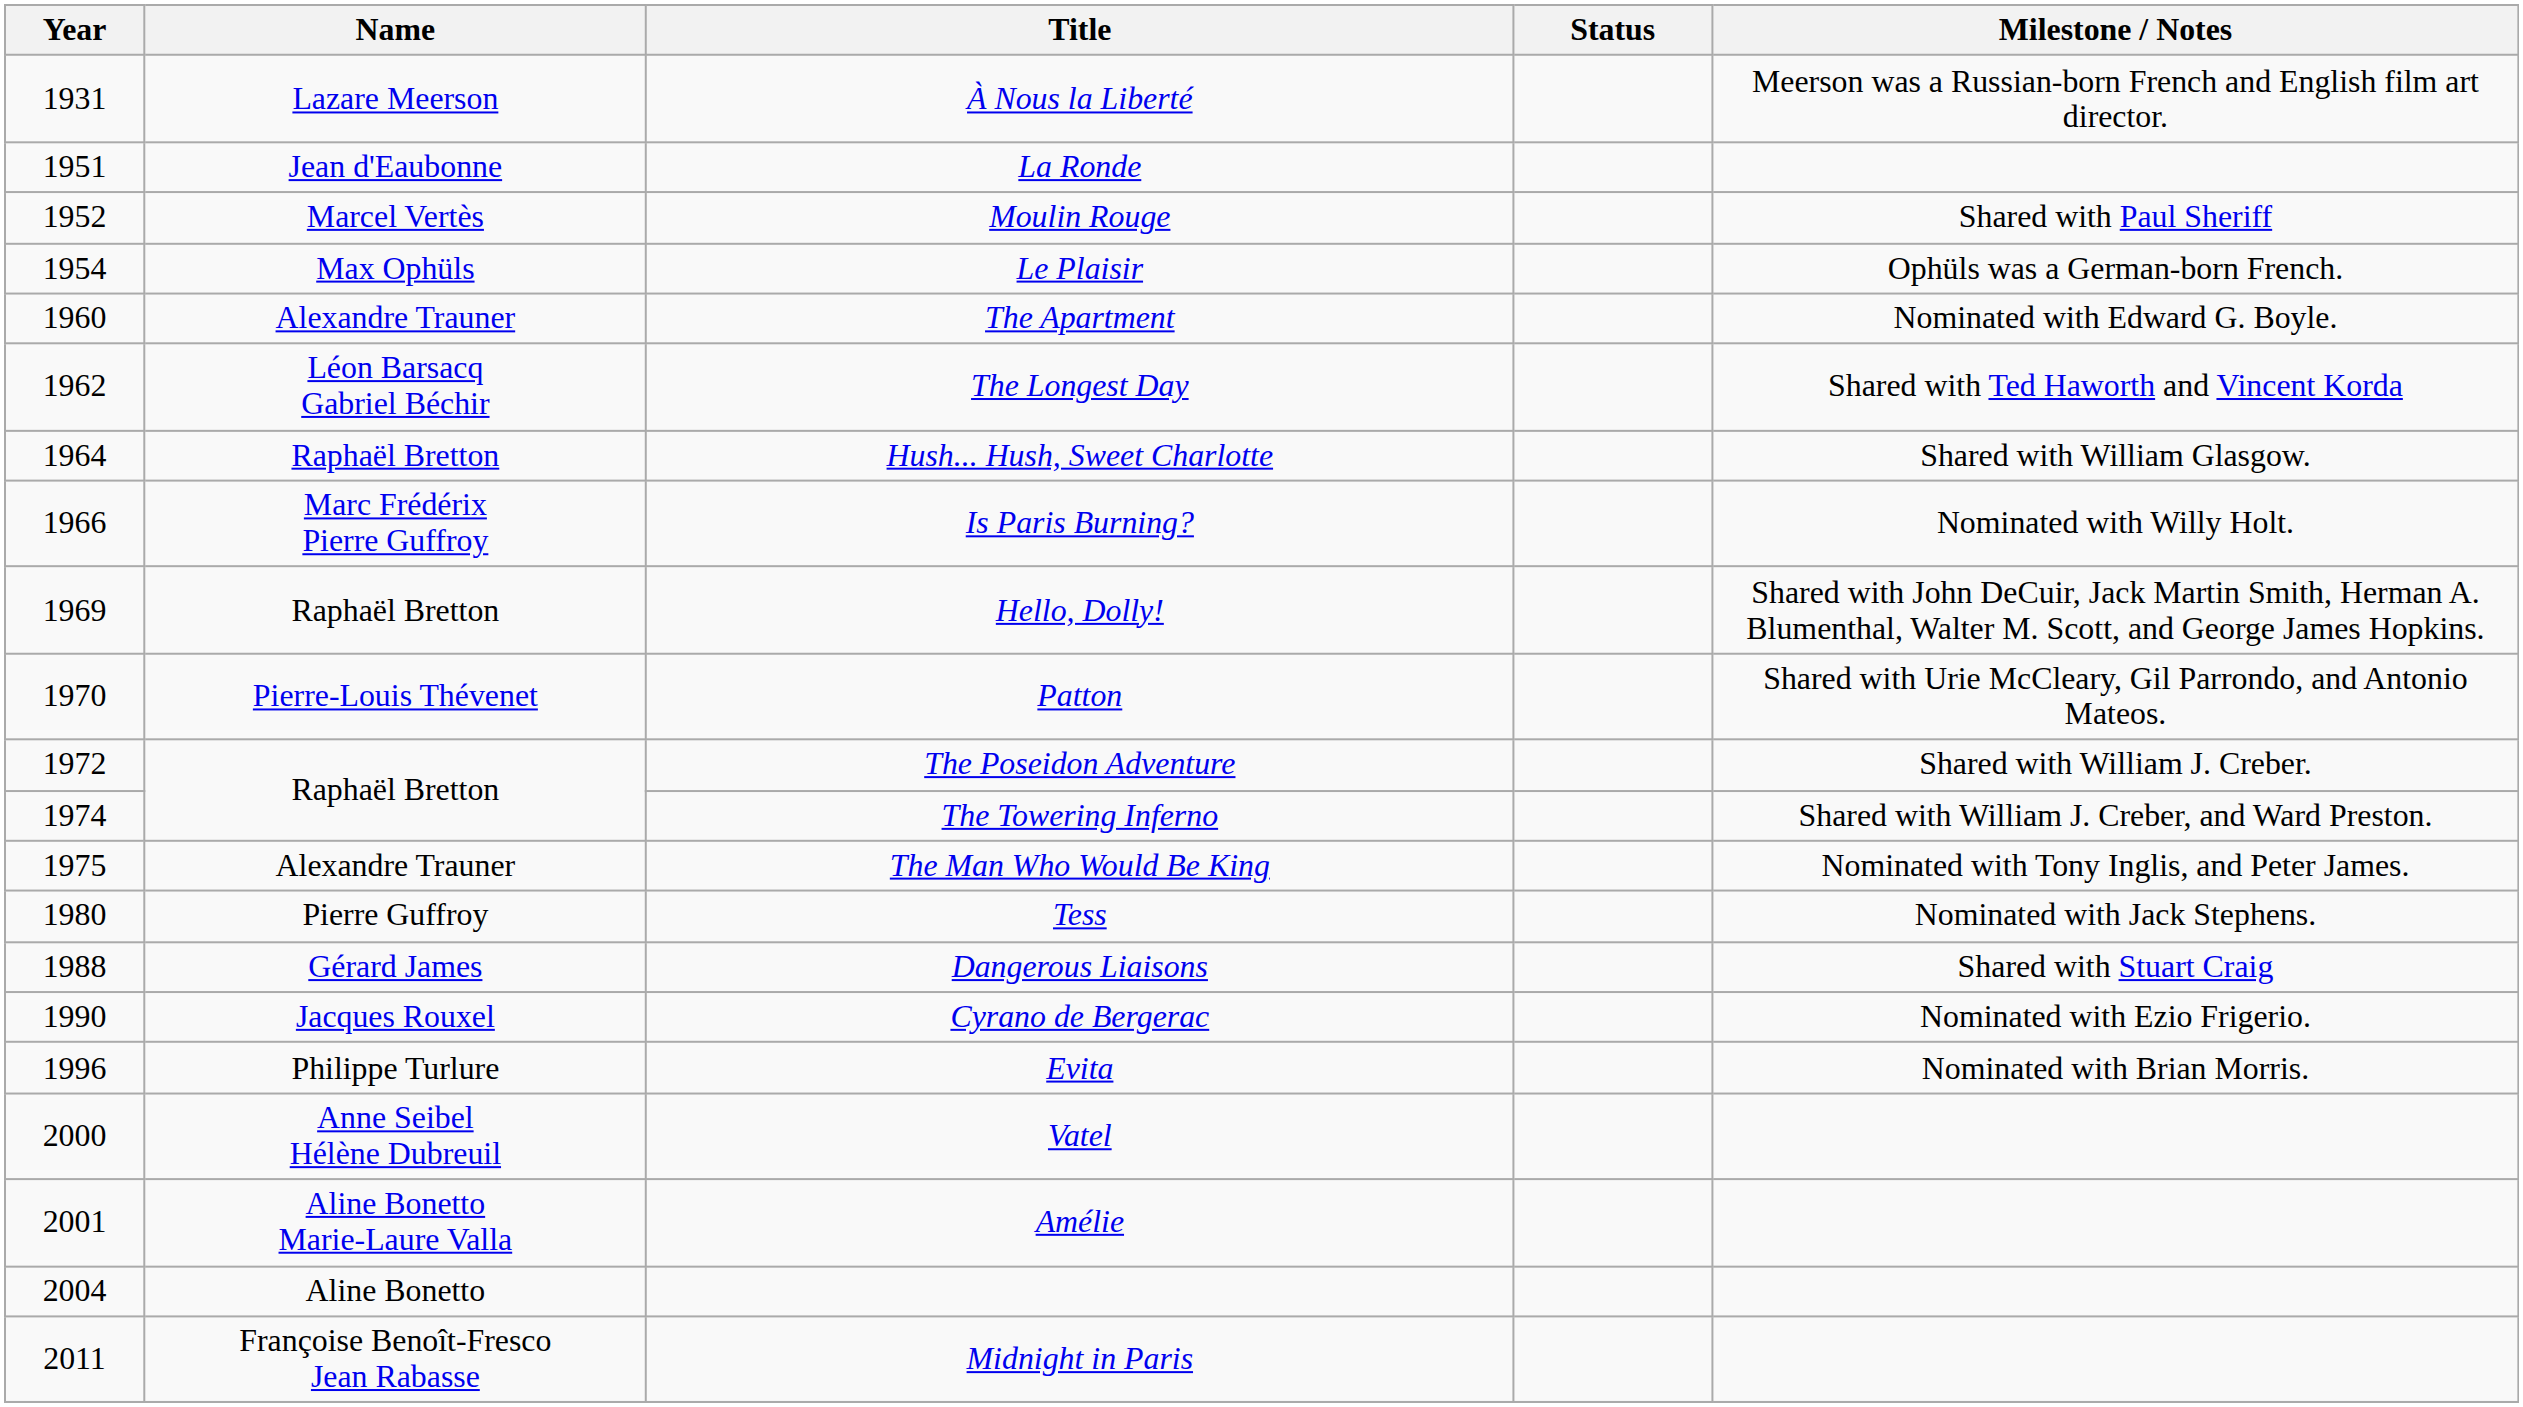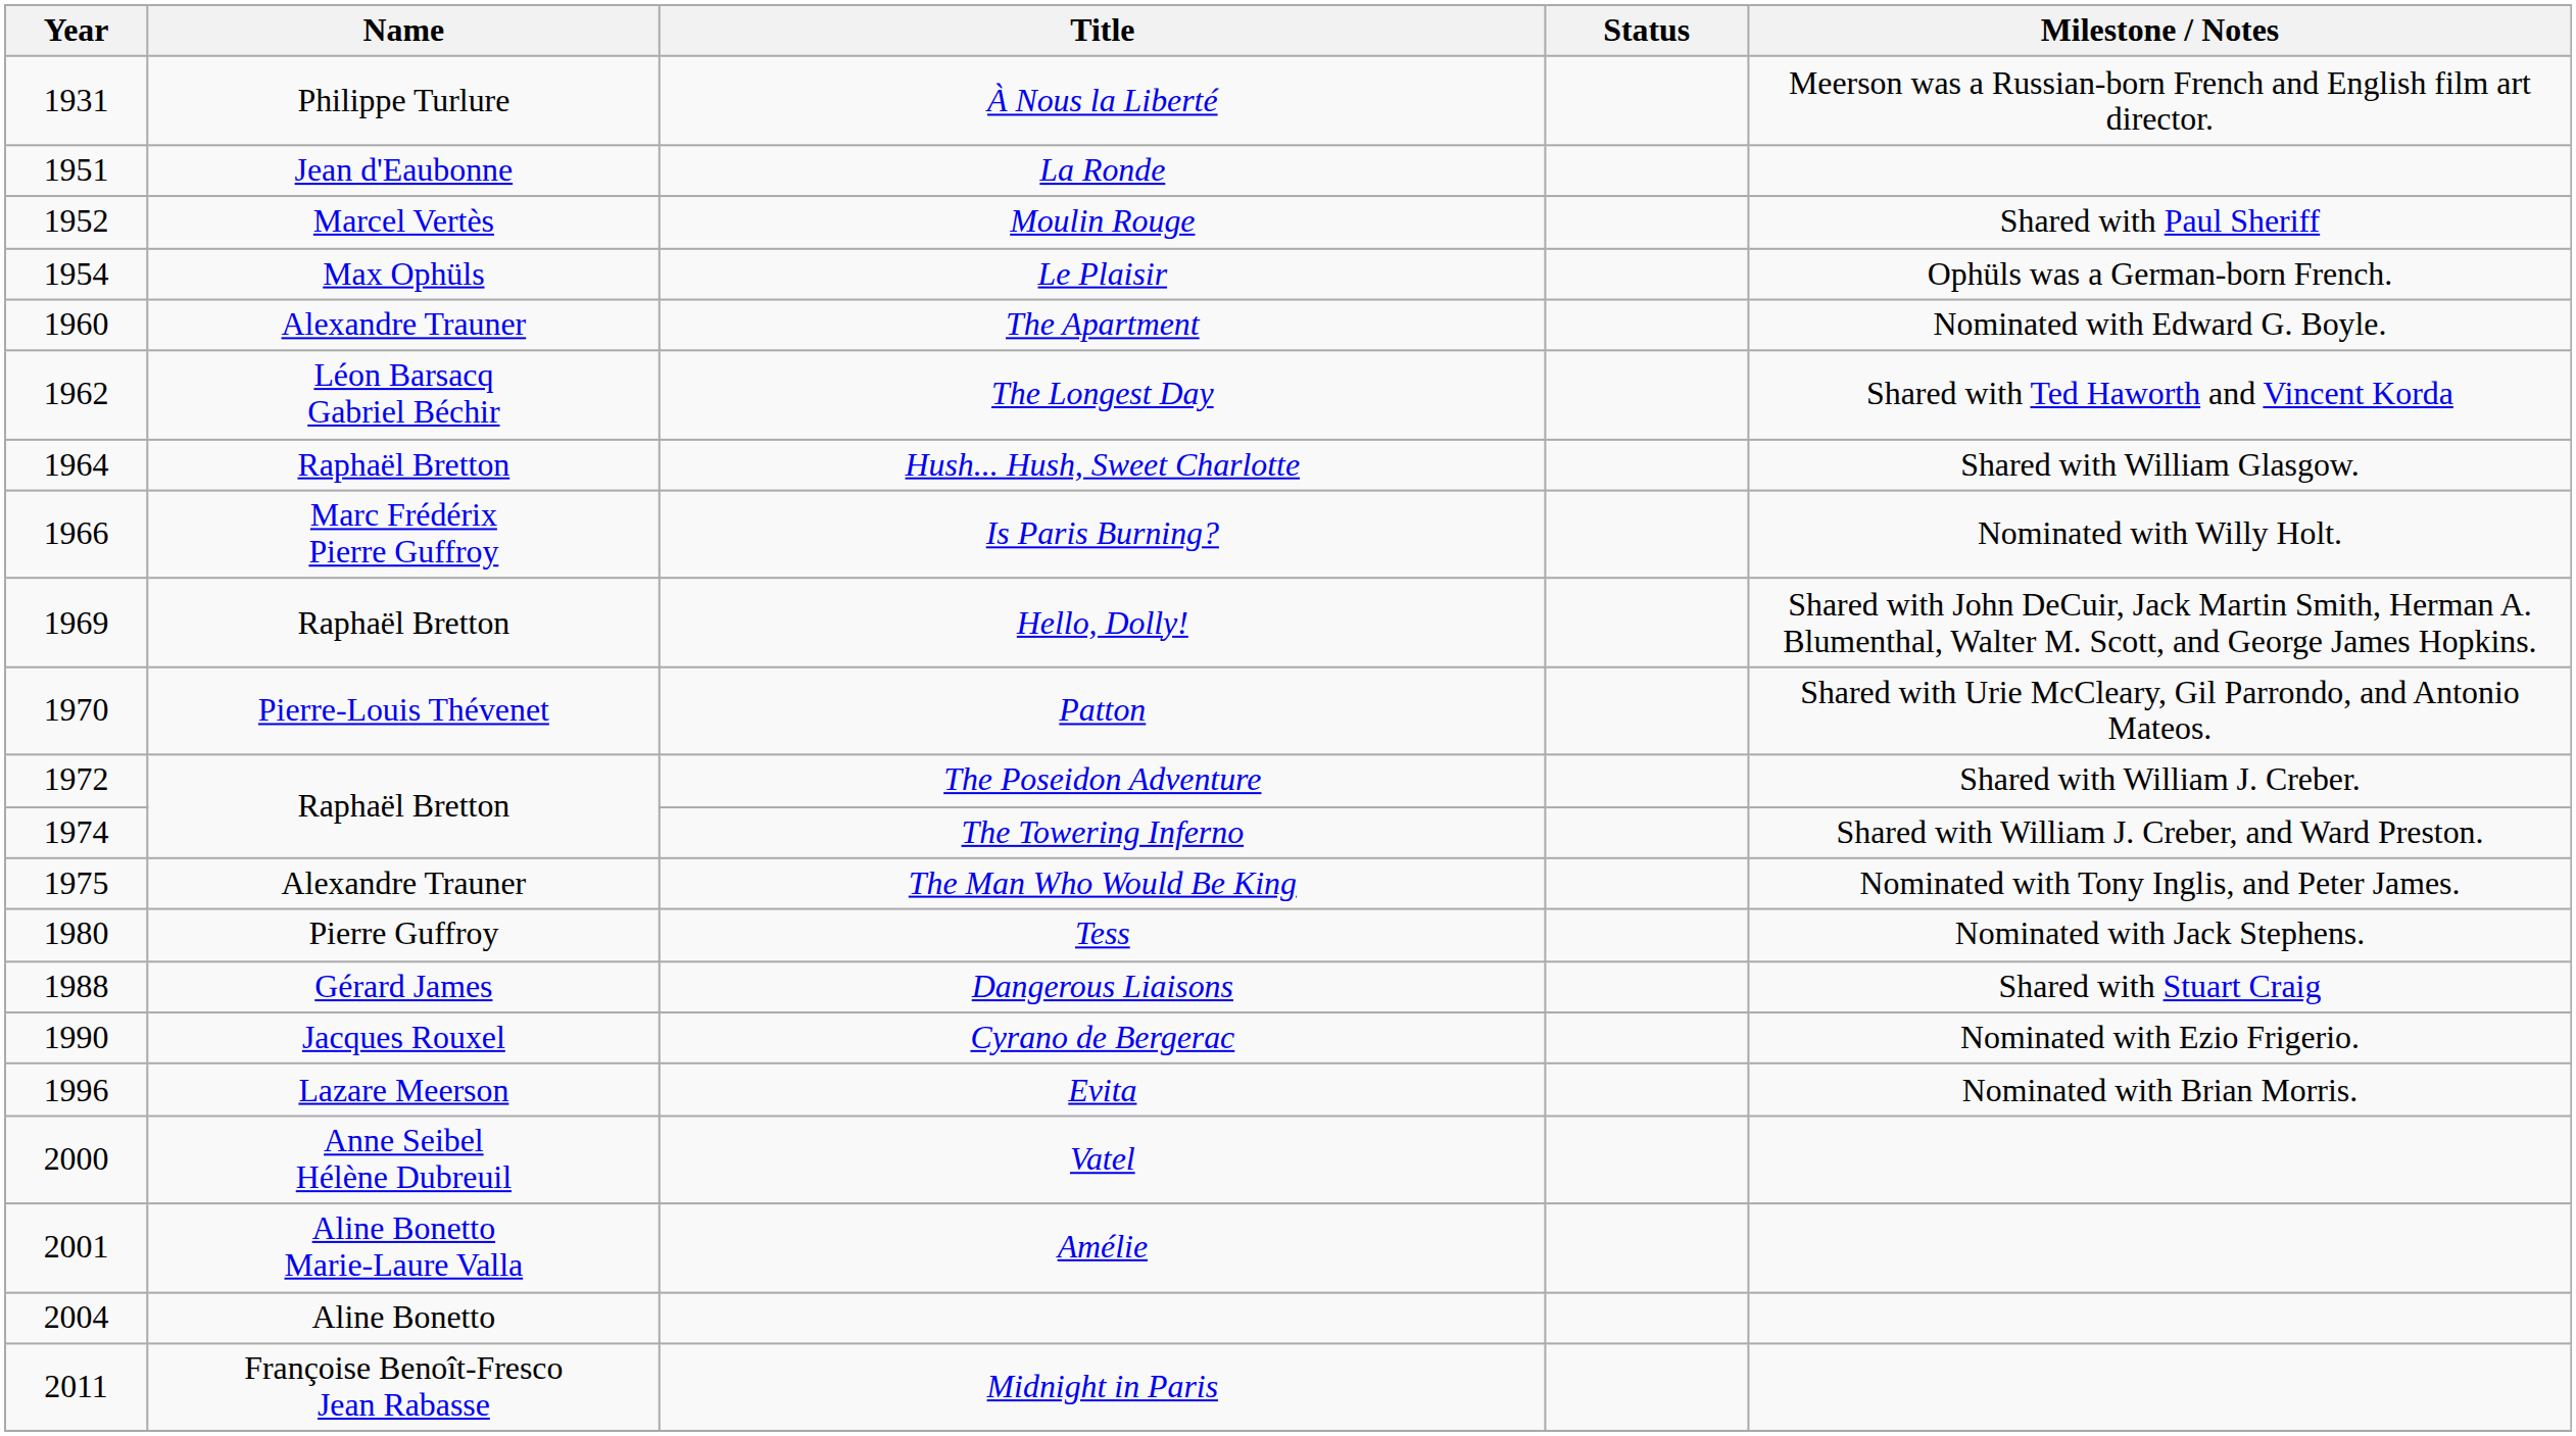À Nous la Liberté | Name: Lazare Meerson -> Philippe Turlure
Evita | Name: Philippe Turlure -> Lazare Meerson
